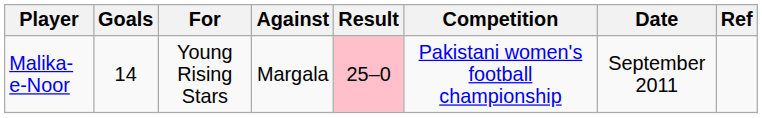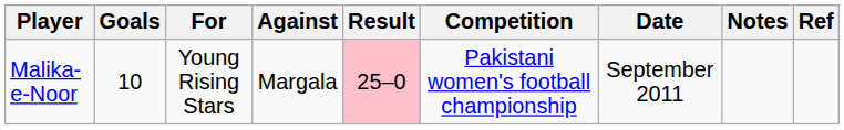+ column: Notes
Malika-e-Noor | Goals: 14 -> 10
